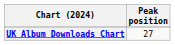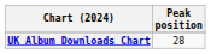UK Album Downloads Chart | Peak position: 27 -> 28
